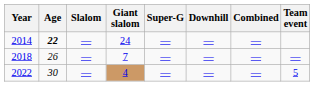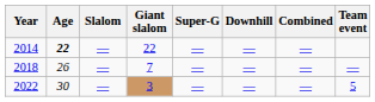2014 | Giant slalom: 24 -> 22
2022 | Giant slalom: 4 -> 3
